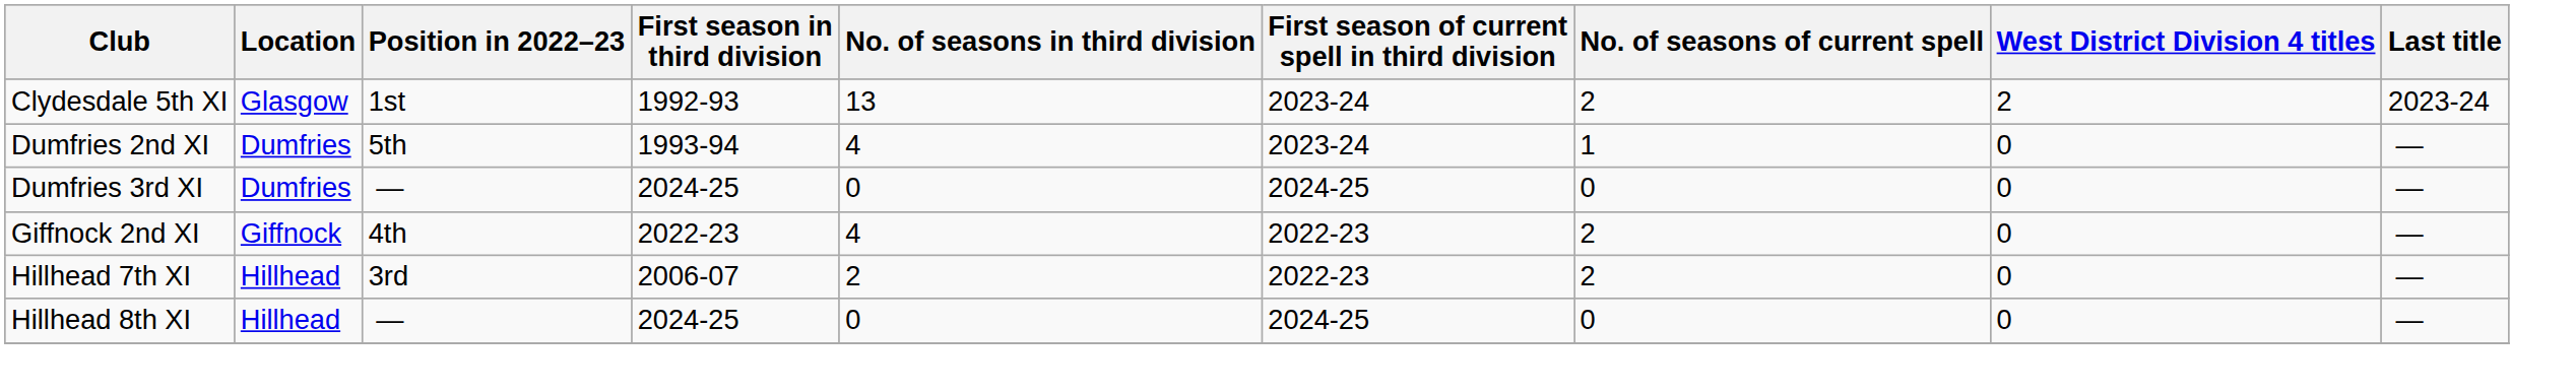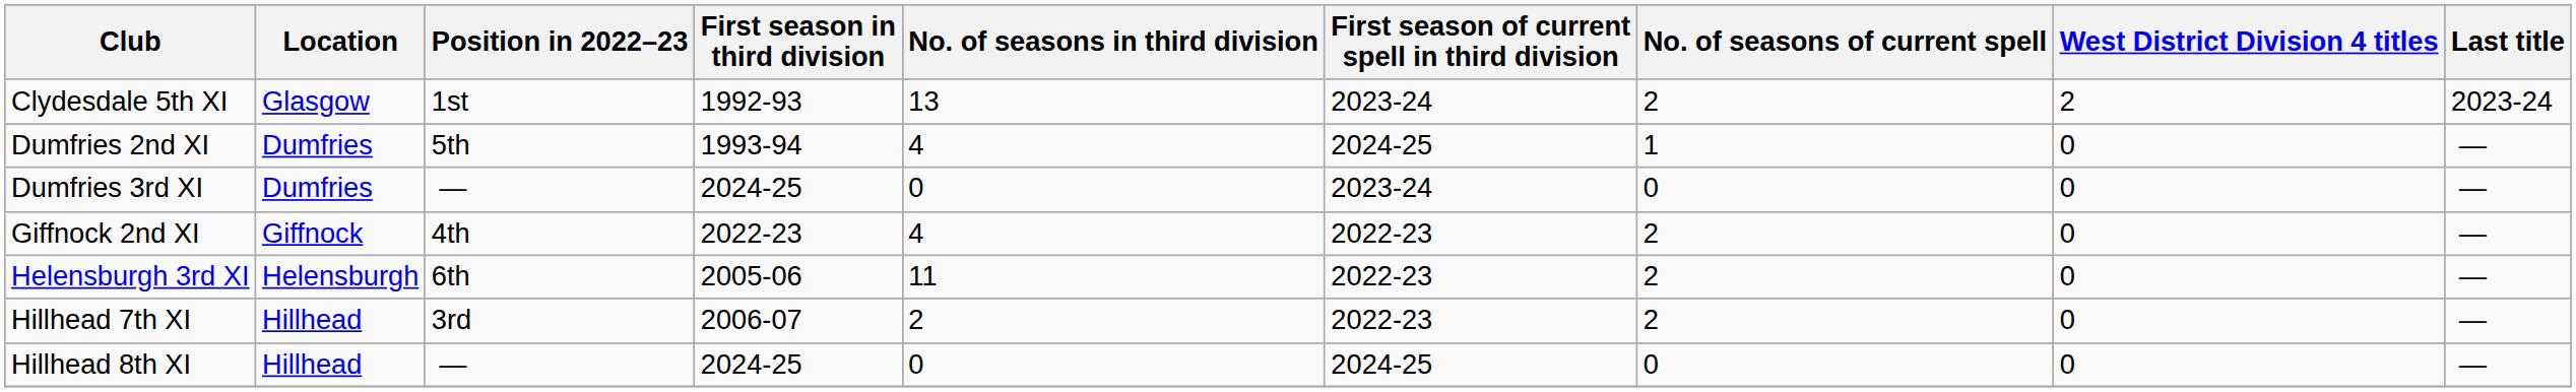Dumfries 2nd XI | First season of current spell in third division: 2023-24 -> 2024-25
Dumfries 3rd XI | First season of current spell in third division: 2024-25 -> 2023-24
+ row: Helensburgh 3rd XI | Helensburgh | 6th | 2005-06 | 11 | 2022-23 | 2 | 0 | —
